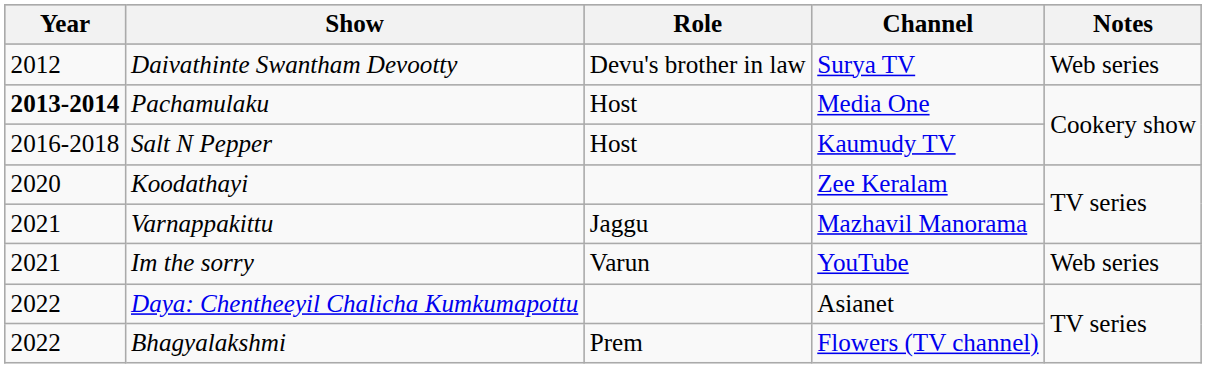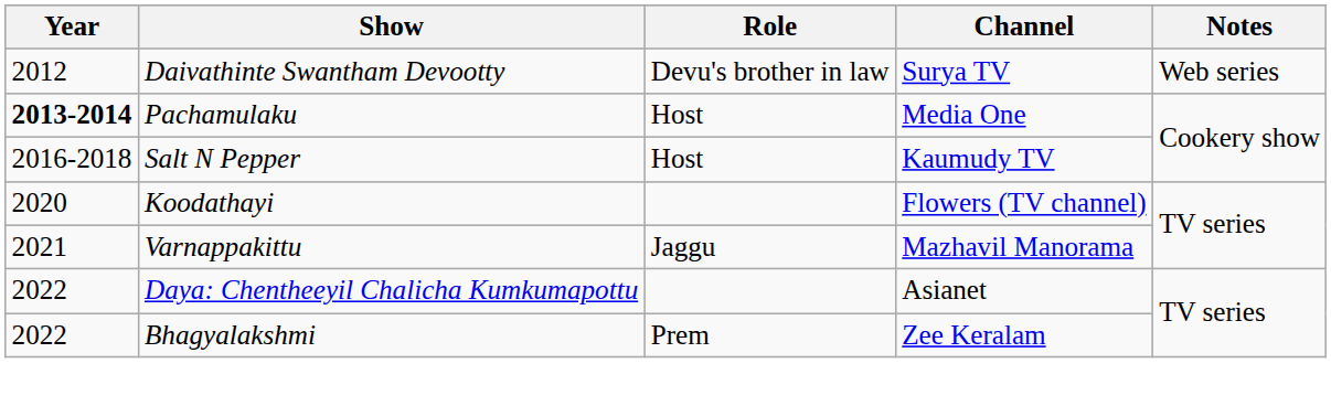Koodathayi | Channel: Zee Keralam -> Flowers (TV channel)
- row: 2021 | Im the sorry | Varun | YouTube | Web series
Bhagyalakshmi | Channel: Flowers (TV channel) -> Zee Keralam
